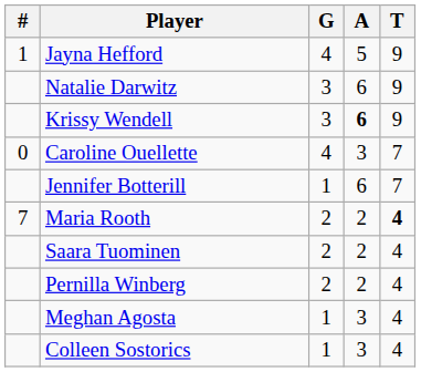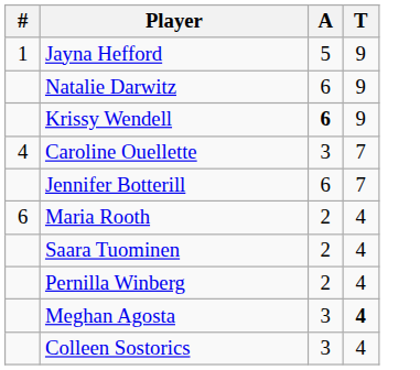- column: G | 4 | 3 | 3 | 4 | 1 | 2 | 2 | 2 | 1 | 1
Caroline Ouellette | #: 0 -> 4
Maria Rooth | #: 7 -> 6
Maria Rooth | T: bold -> normal
Meghan Agosta | T: normal -> bold
